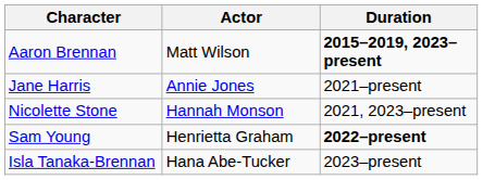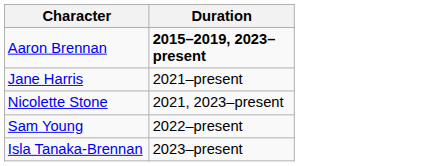- column: Actor | Matt Wilson | Annie Jones | Hannah Monson | Henrietta Graham | Hana Abe-Tucker
Sam Young | Duration: bold -> normal
